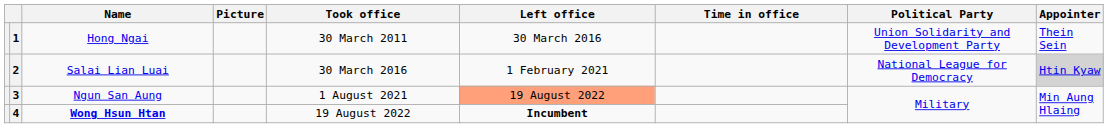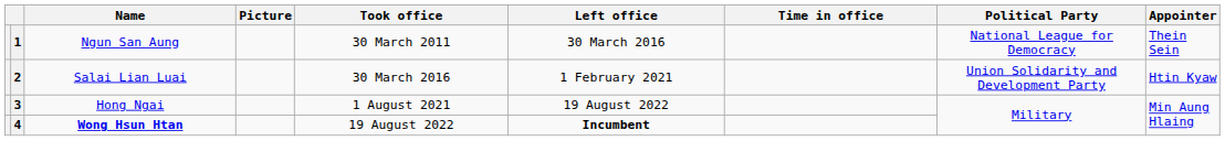1 | Name: Hong Ngai -> Ngun San Aung
1 | Political Party: Union Solidarity and Development Party -> National League for Democracy
2 | Political Party: National League for Democracy -> Union Solidarity and Development Party
2 | Appointer: lightgrey background -> no background
3 | Name: Ngun San Aung -> Hong Ngai
3 | Left office: lightsalmon background -> no background
